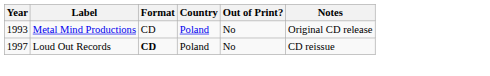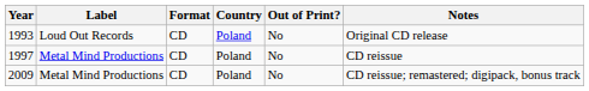1993 | Label: Metal Mind Productions -> Loud Out Records
1997 | Label: Loud Out Records -> Metal Mind Productions
1997 | Format: bold -> normal
+ row: 2009 | Metal Mind Productions | CD | Poland | No | CD reissue; remastered; digipack, bonus track
